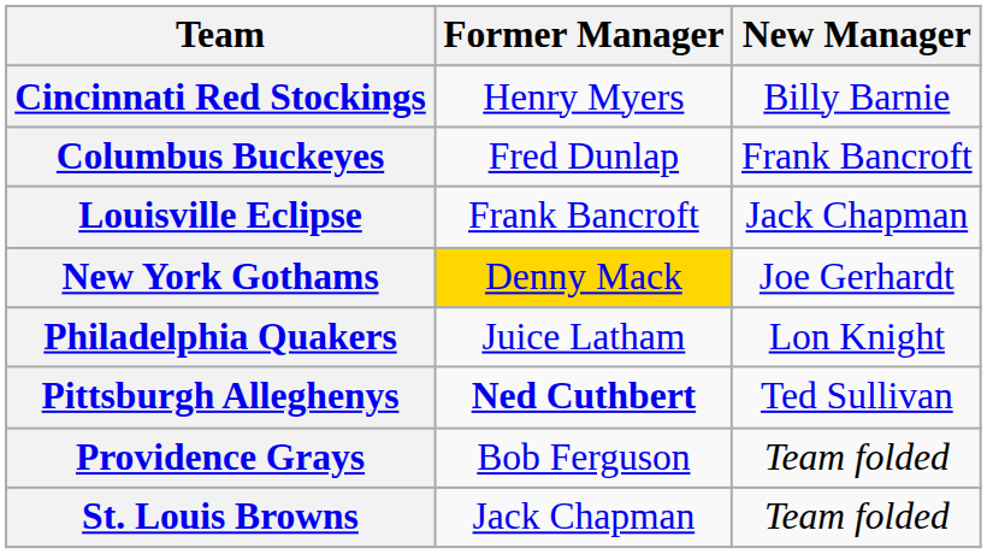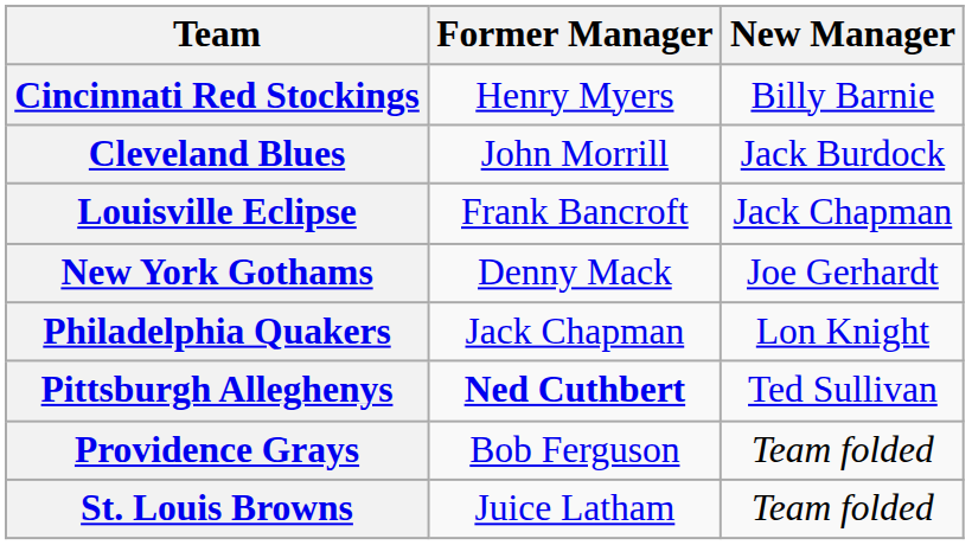+ row: Cleveland Blues | John Morrill | Jack Burdock
- row: Columbus Buckeyes | Fred Dunlap | Frank Bancroft
New York Gothams | Former Manager: gold background -> no background
Philadelphia Quakers | Former Manager: Juice Latham -> Jack Chapman
St. Louis Browns | Former Manager: Jack Chapman -> Juice Latham
